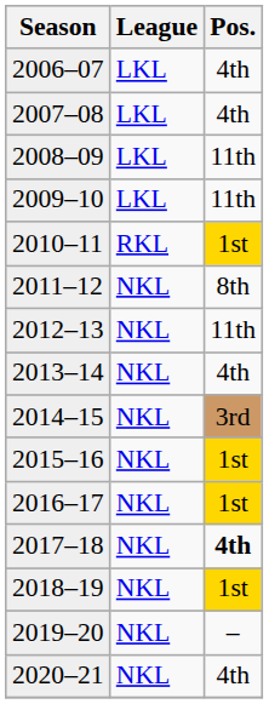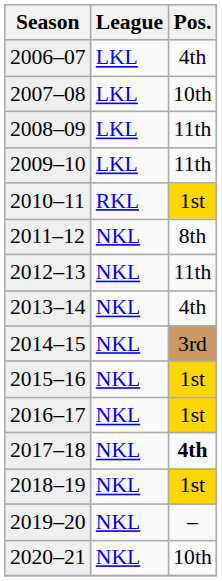2007–08 | Pos.: 4th -> 10th
2020–21 | Pos.: 4th -> 10th
